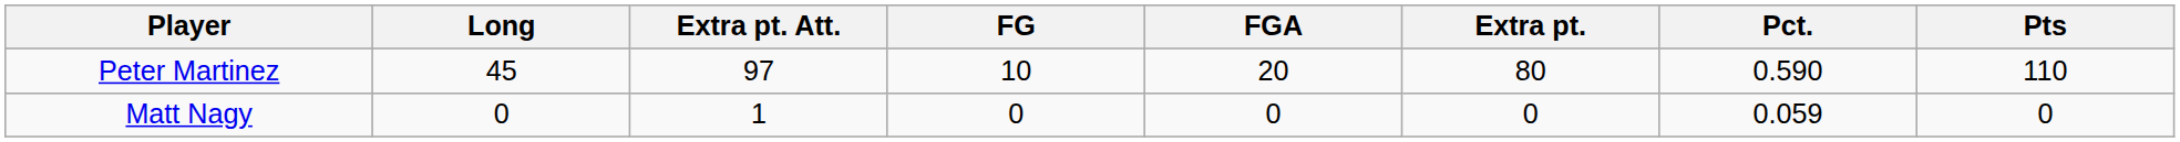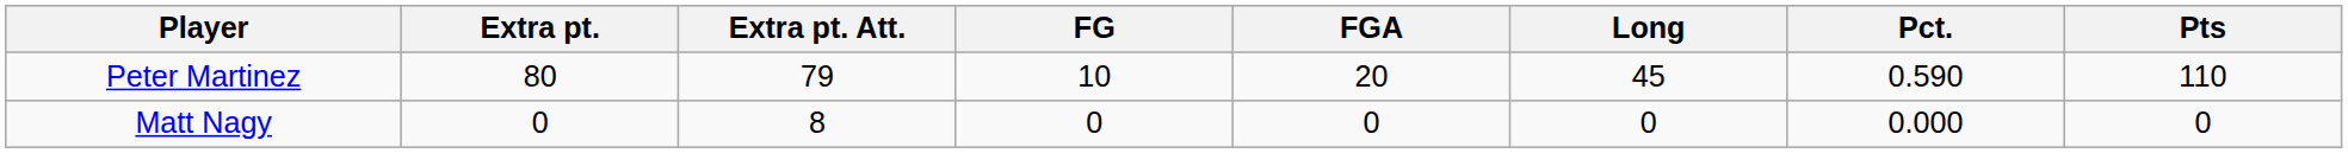columns swapped: Extra pt. <-> Long
Peter Martinez | Extra pt. Att.: 97 -> 79
Matt Nagy | Extra pt. Att.: 1 -> 8
Matt Nagy | Pct.: 0.059 -> 0.000
